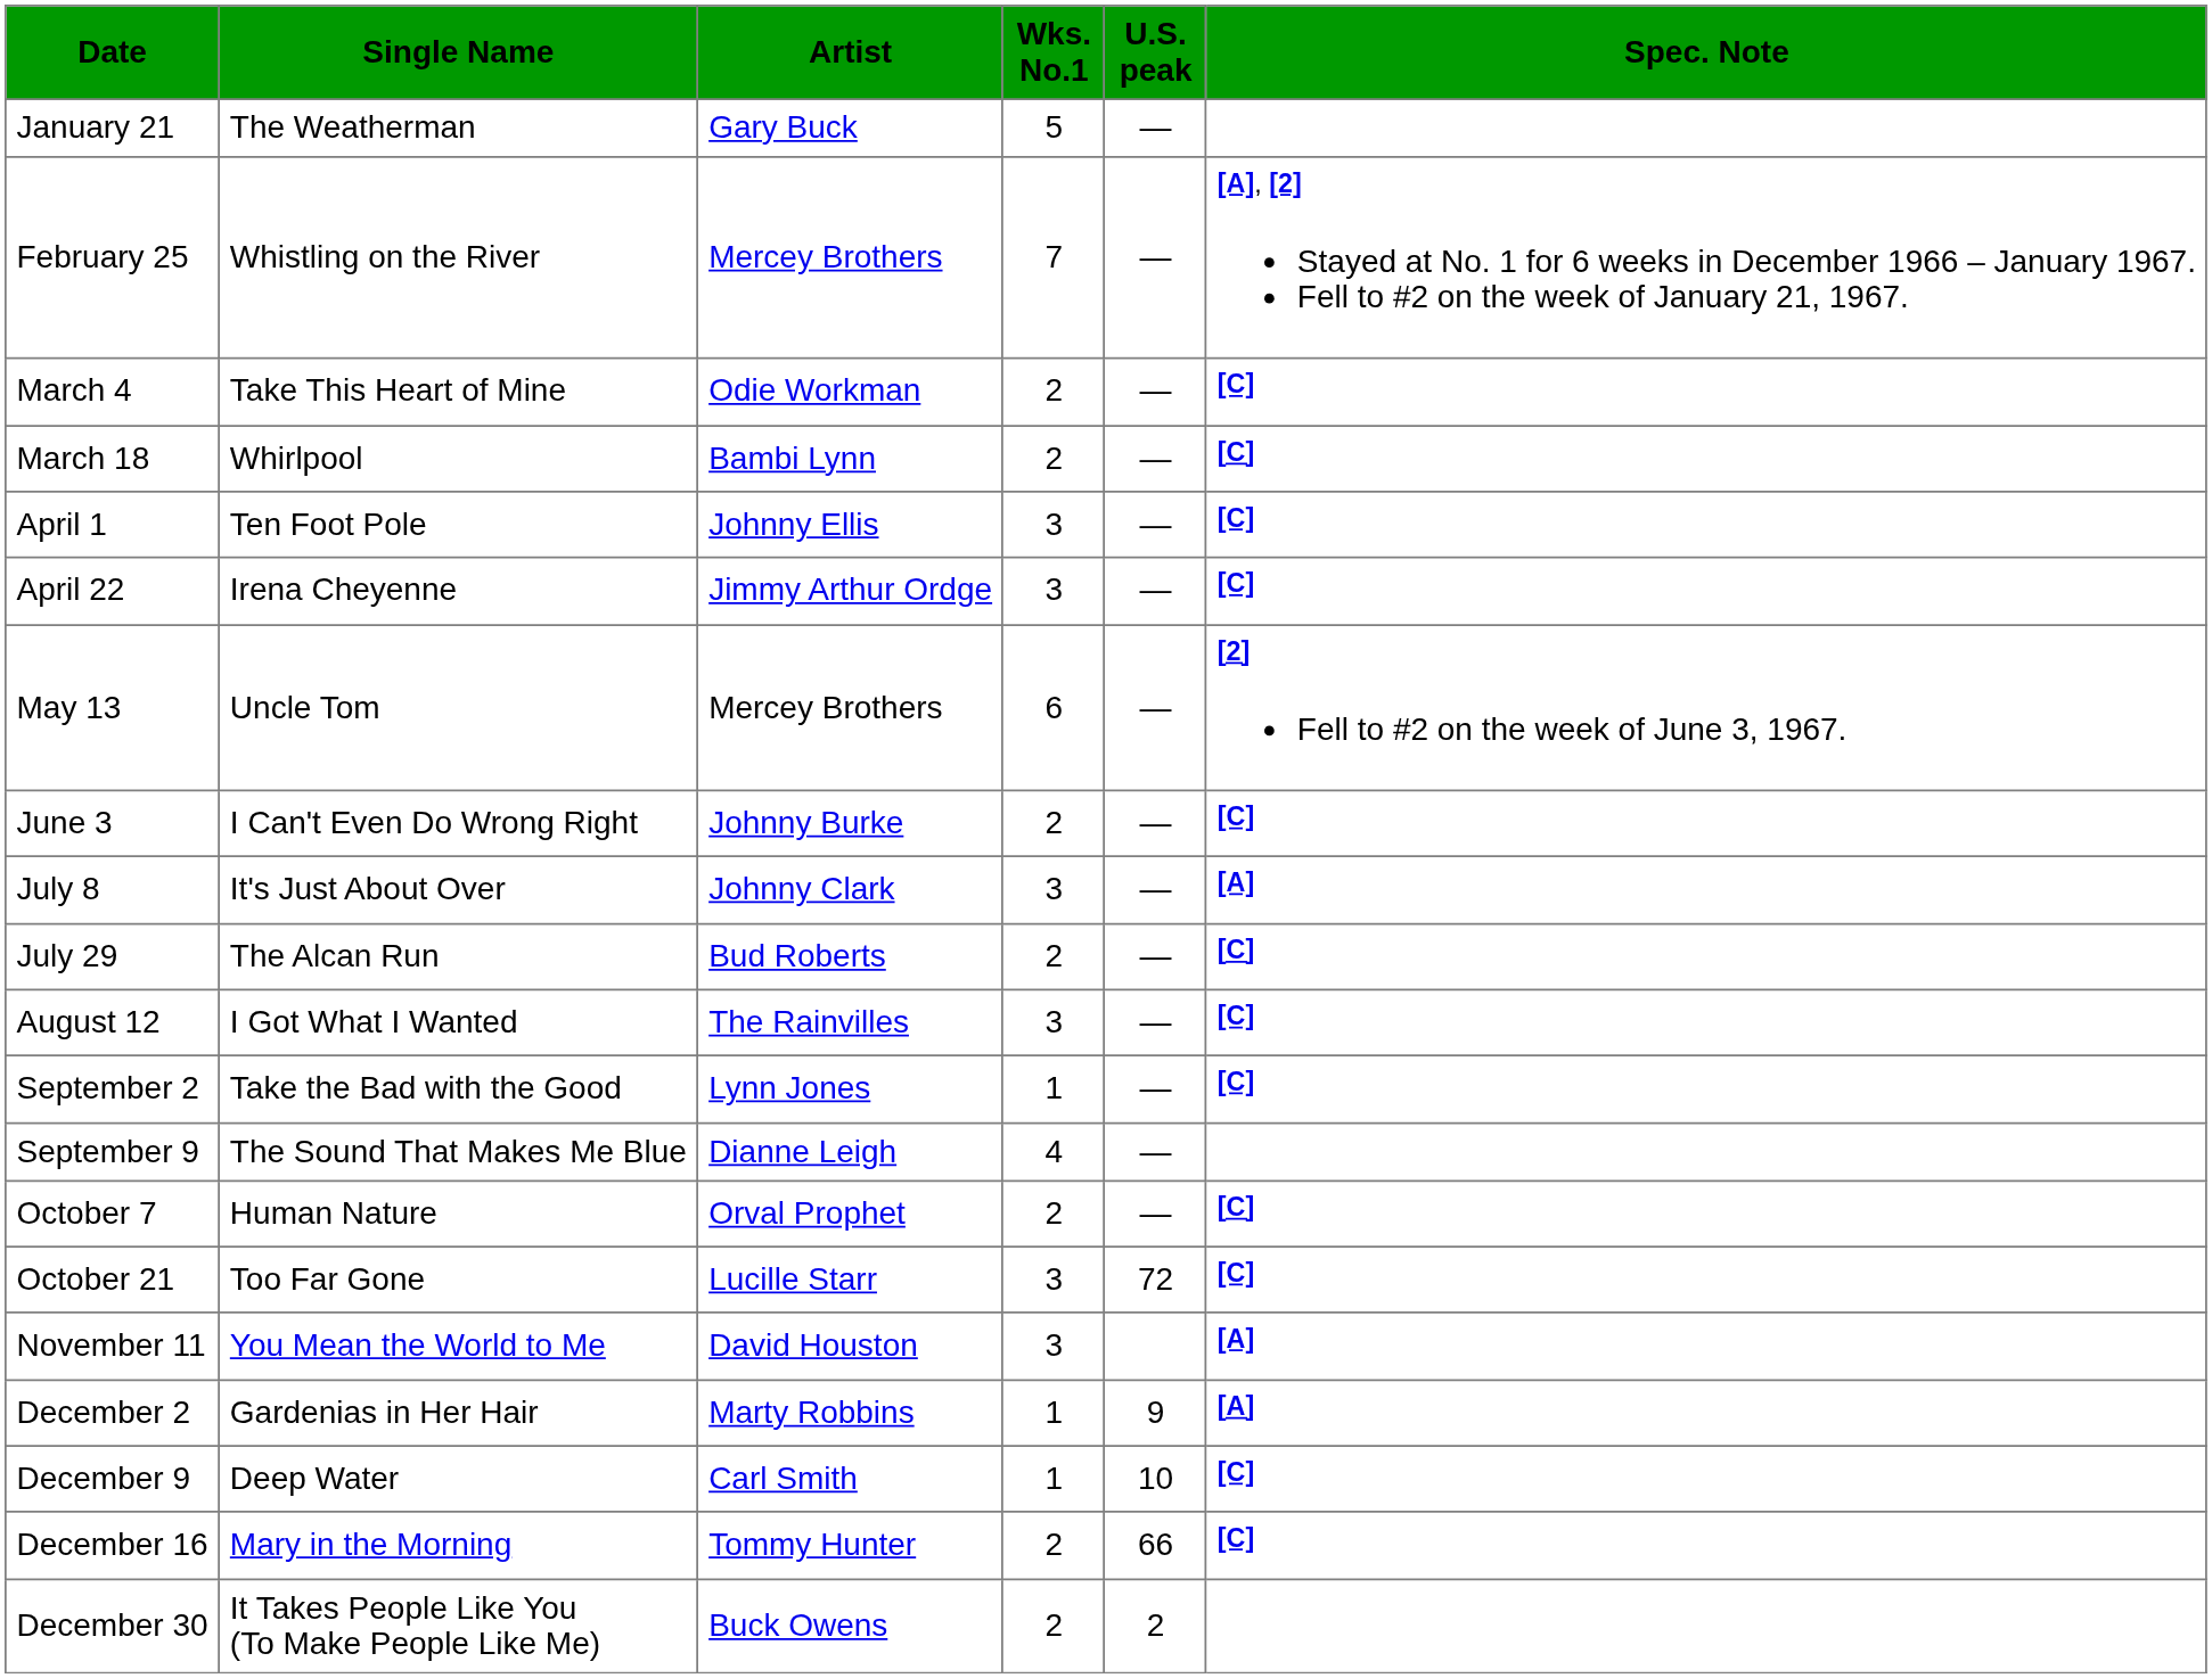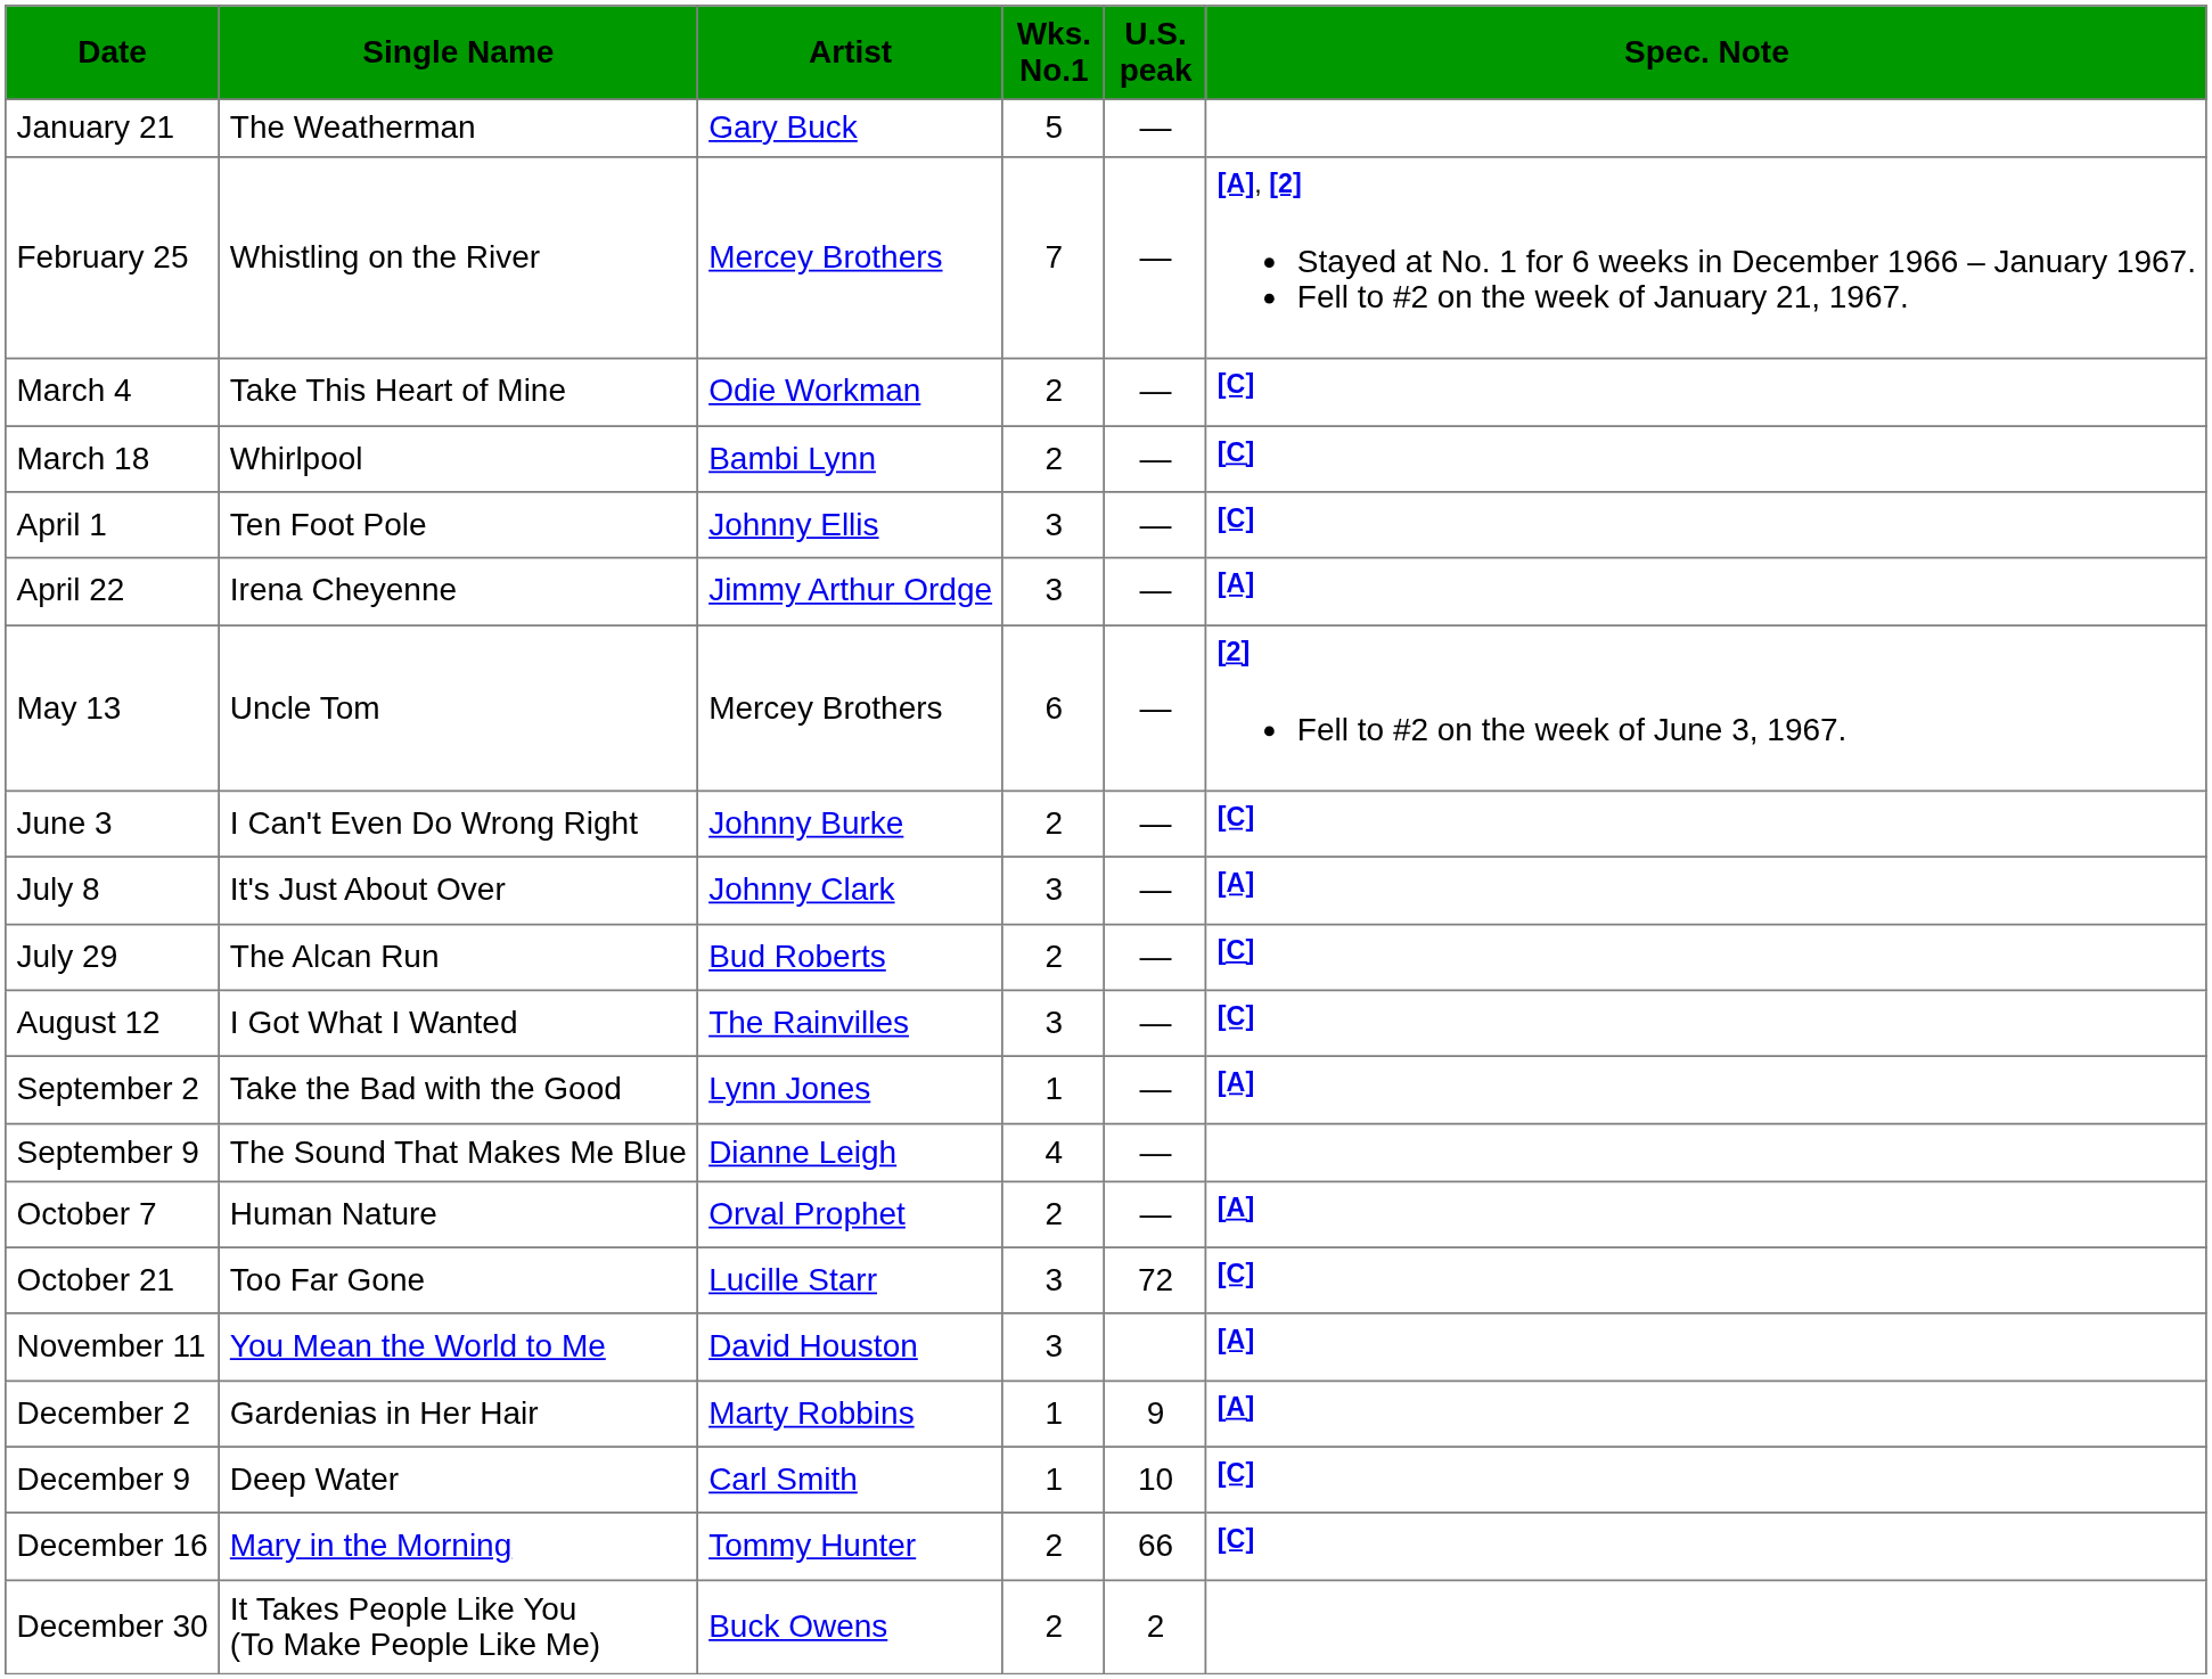April 22 | Spec. Note: [C] -> [A]
September 2 | Spec. Note: [C] -> [A]
October 7 | Spec. Note: [C] -> [A]
